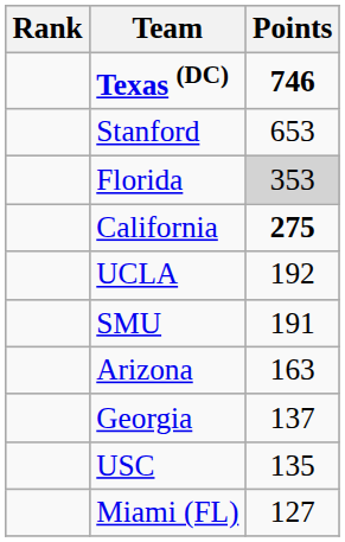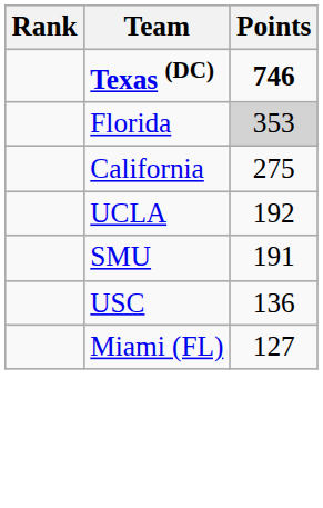- row: Stanford | 653
California | Points: bold -> normal
- row: Arizona | 163
- row: Georgia | 137
USC | Points: 135 -> 136
